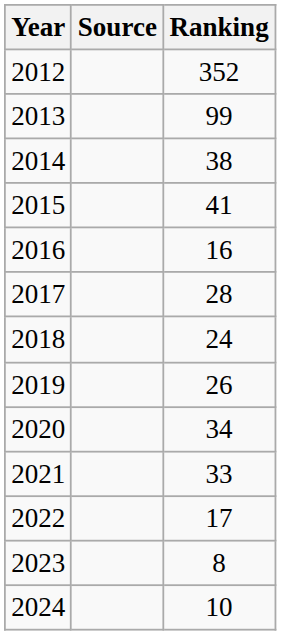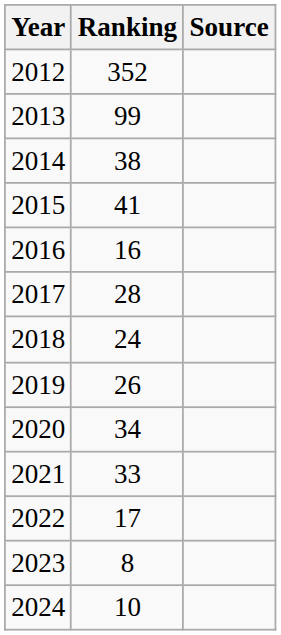columns swapped: Ranking <-> Source
